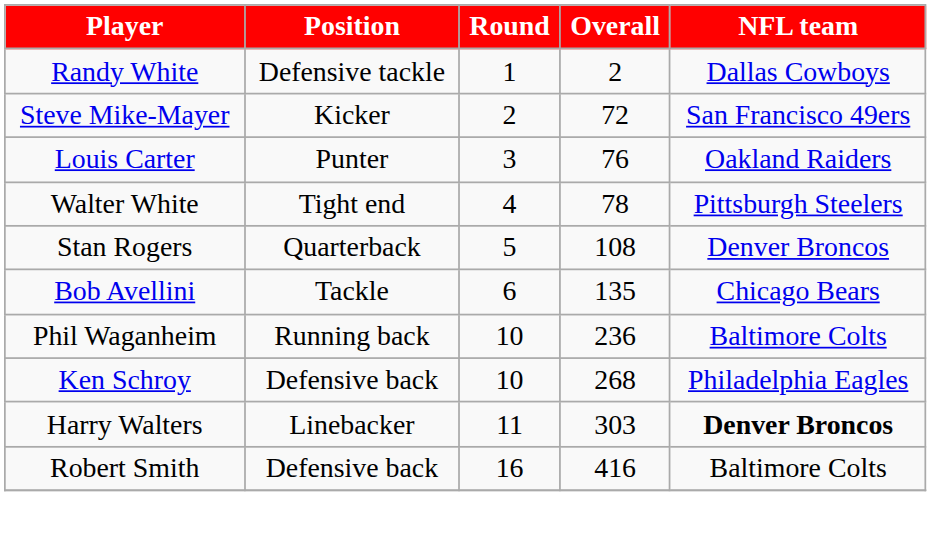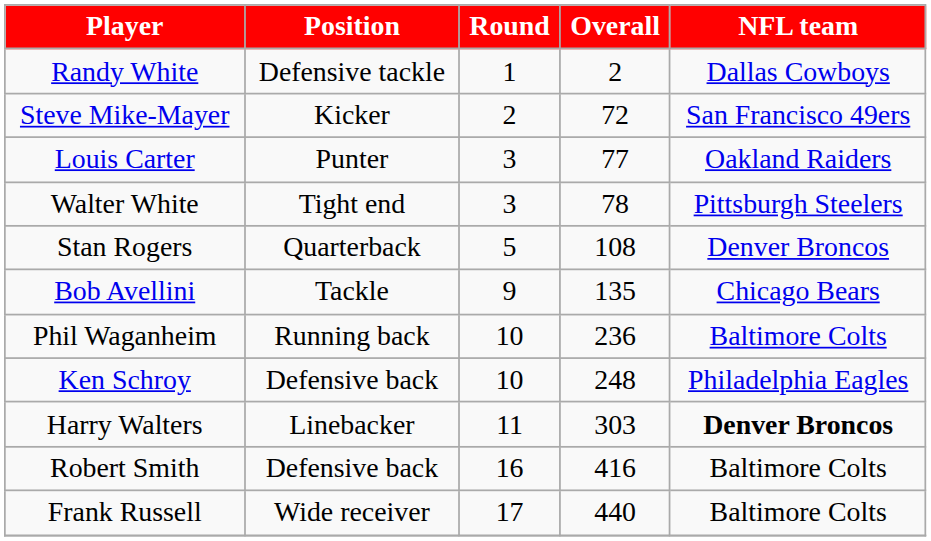Louis Carter | Overall: 76 -> 77
Walter White | Round: 4 -> 3
Bob Avellini | Round: 6 -> 9
Ken Schroy | Overall: 268 -> 248
+ row: Frank Russell | Wide receiver | 17 | 440 | Baltimore Colts
